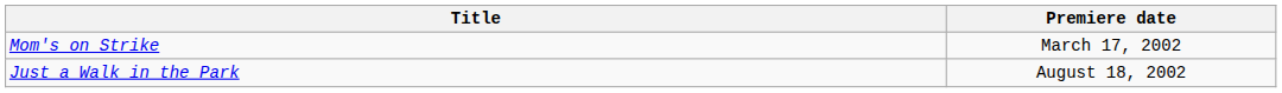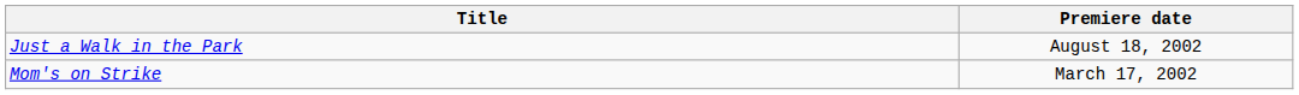rows swapped: Mom's on Strike <-> Just a Walk in the Park
